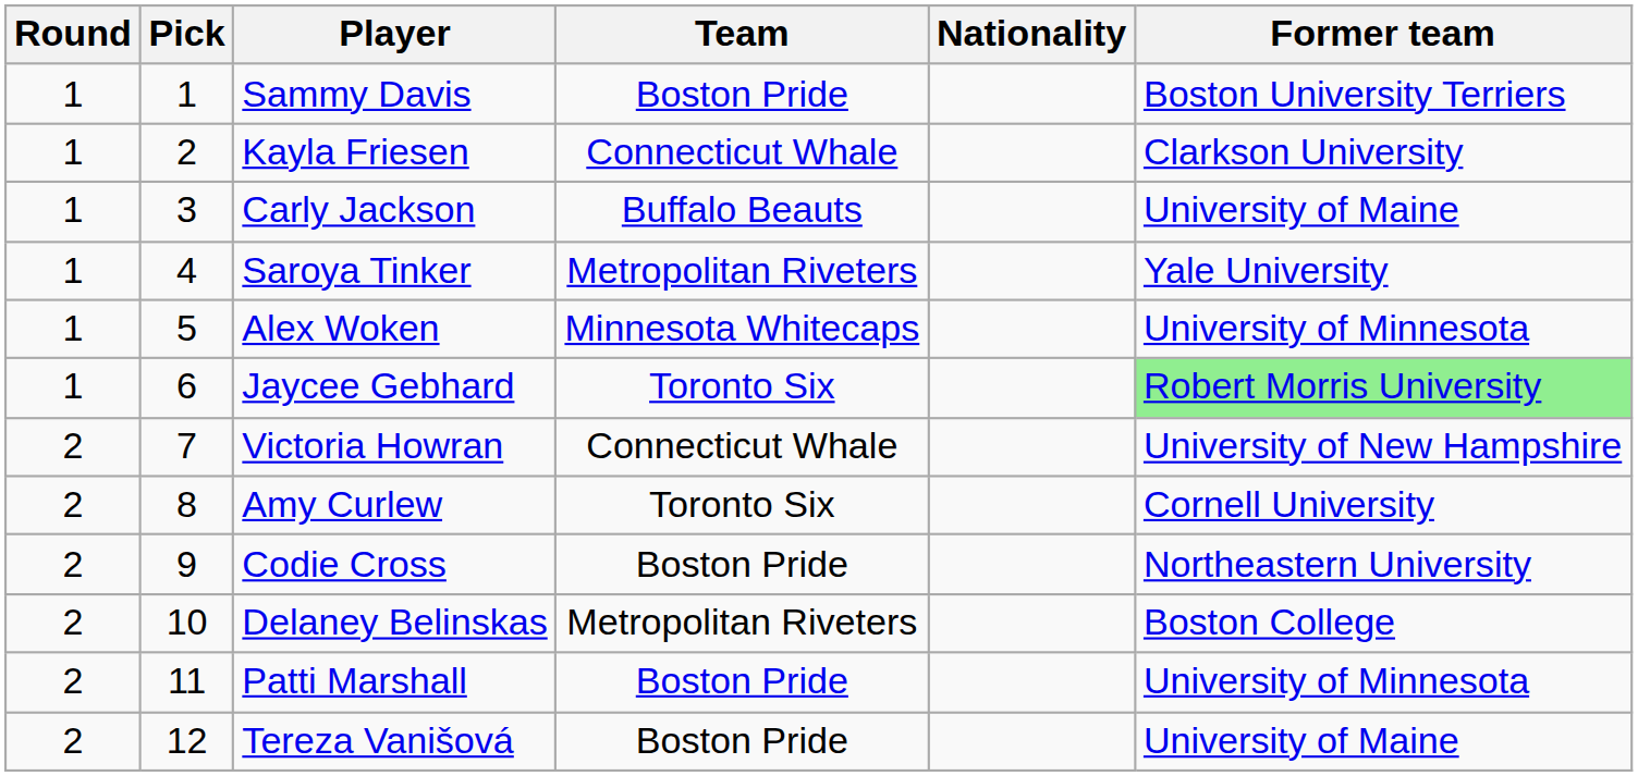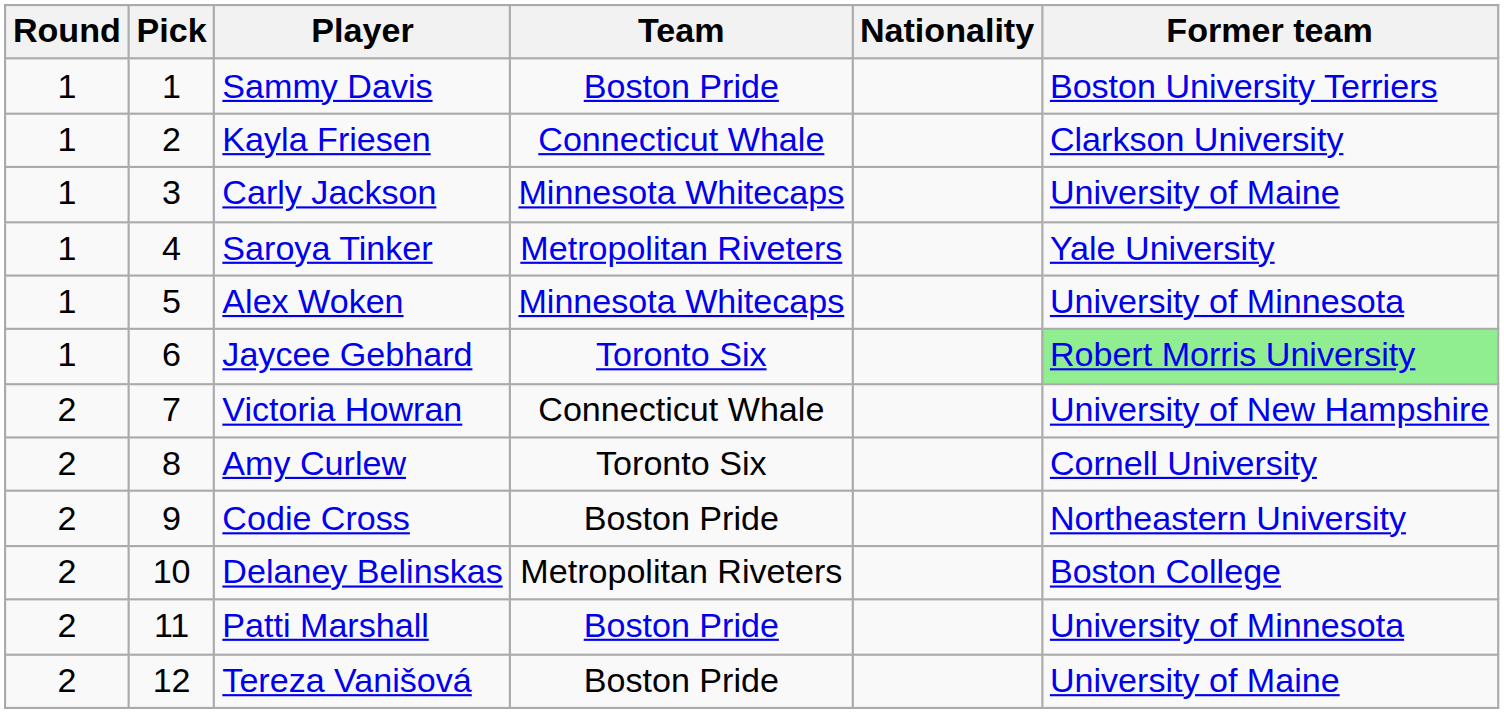Carly Jackson | Team: Buffalo Beauts -> Minnesota Whitecaps
